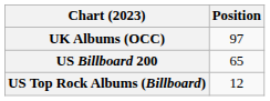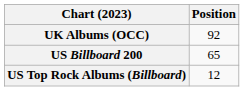UK Albums (OCC) | Position: 97 -> 92
